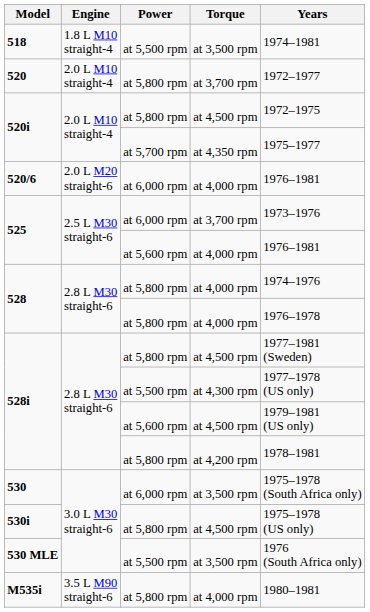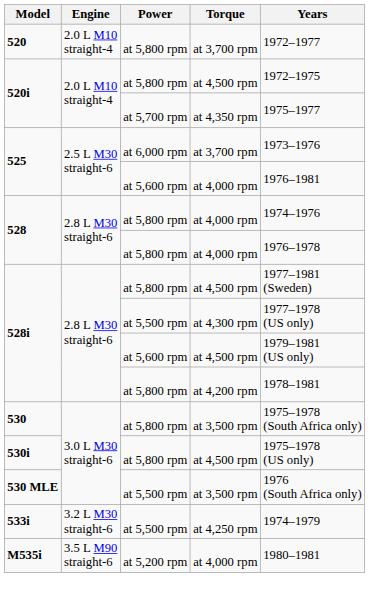- row: 518 | 1.8 L M10 straight-4 | at 5,500 rpm | at 3,500 rpm | 1974–1981
- row: 520/6 | 2.0 L M20 straight-6 | at 6,000 rpm | at 4,000 rpm | 1976–1981
530 | Power: at 6,000 rpm -> at 5,800 rpm
+ row: 533i | 3.2 L M30 straight-6 | at 5,500 rpm | at 4,250 rpm | 1974–1979
M535i | Power: at 5,800 rpm -> at 5,200 rpm
